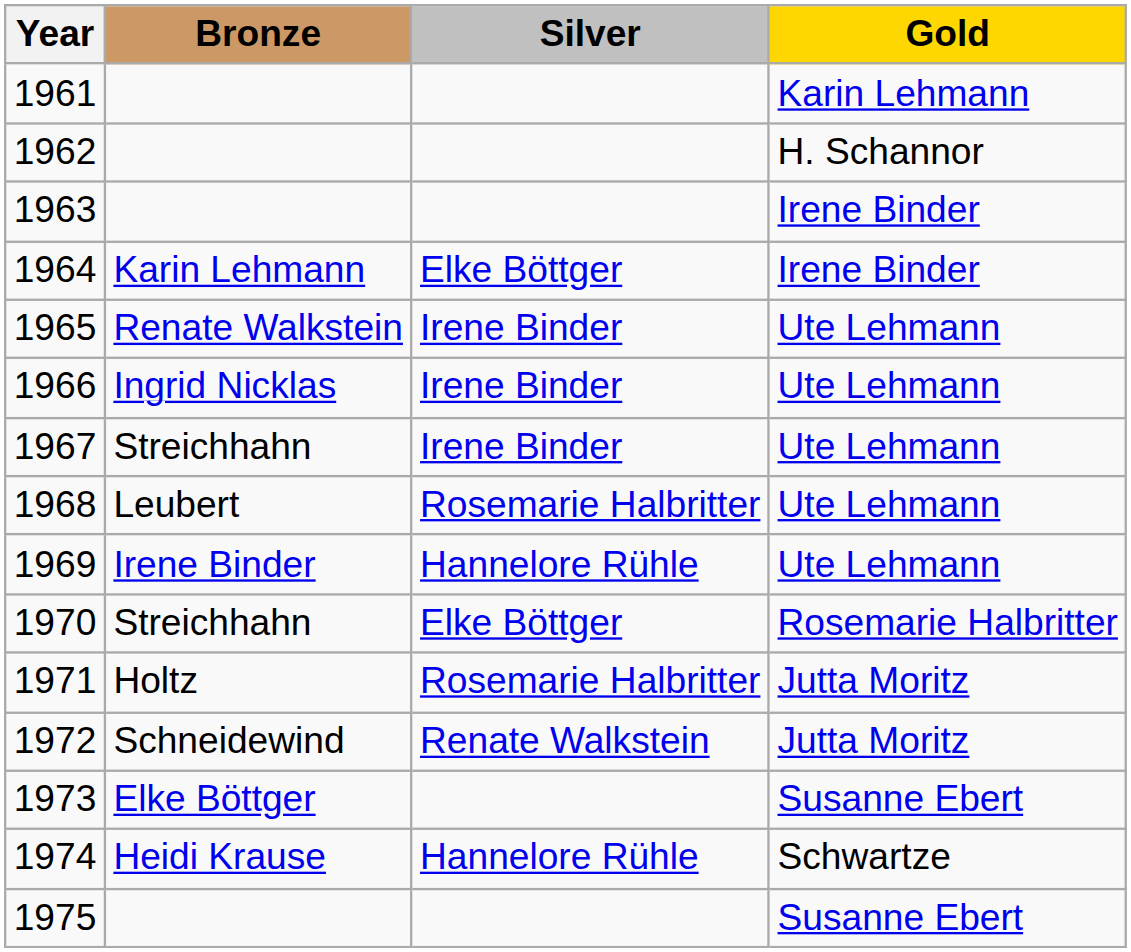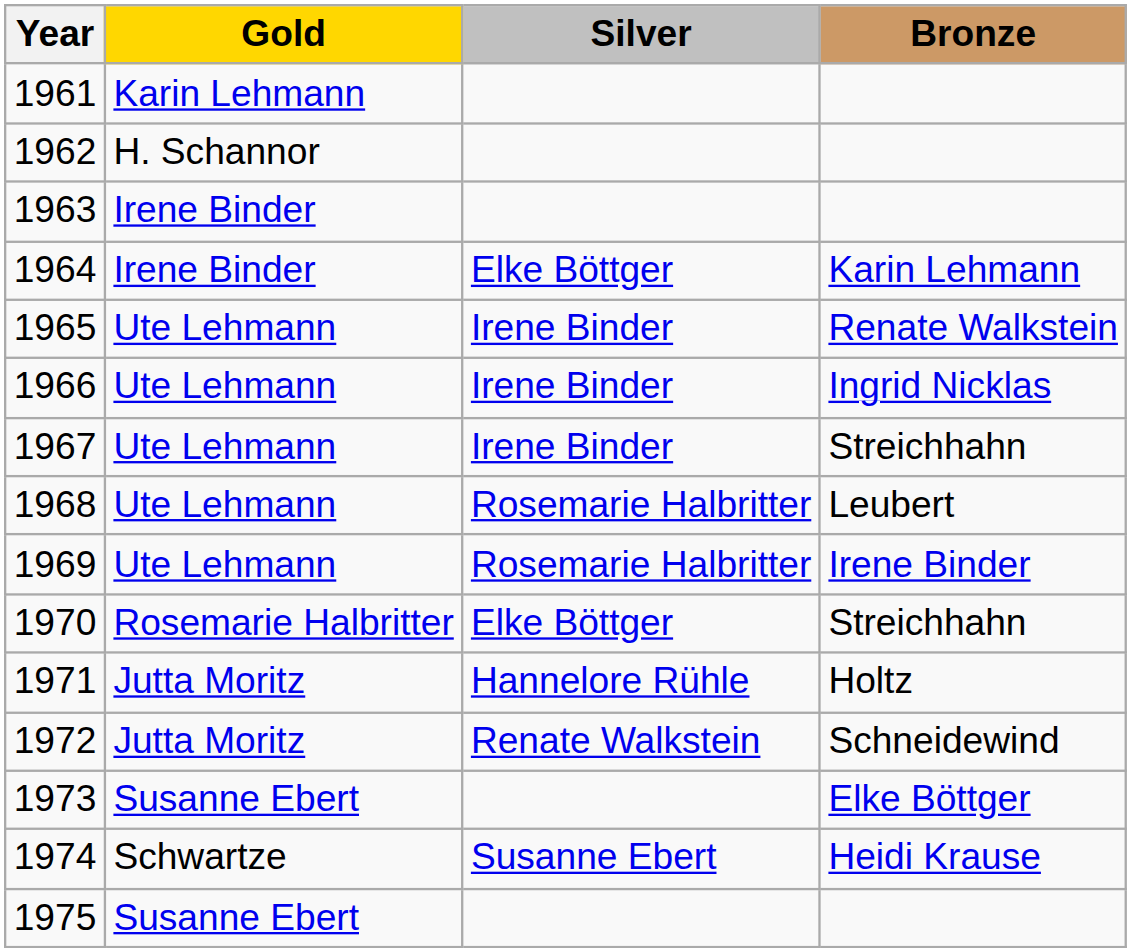columns swapped: Gold <-> Bronze
1969 | Silver: Hannelore Rühle -> Rosemarie Halbritter
1971 | Silver: Rosemarie Halbritter -> Hannelore Rühle
1974 | Silver: Hannelore Rühle -> Susanne Ebert
